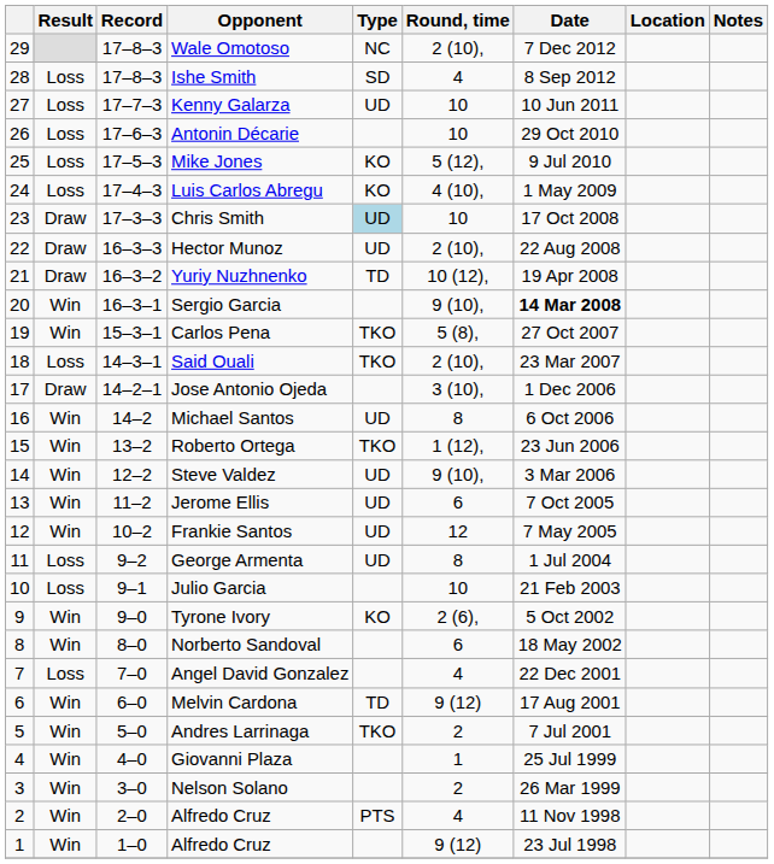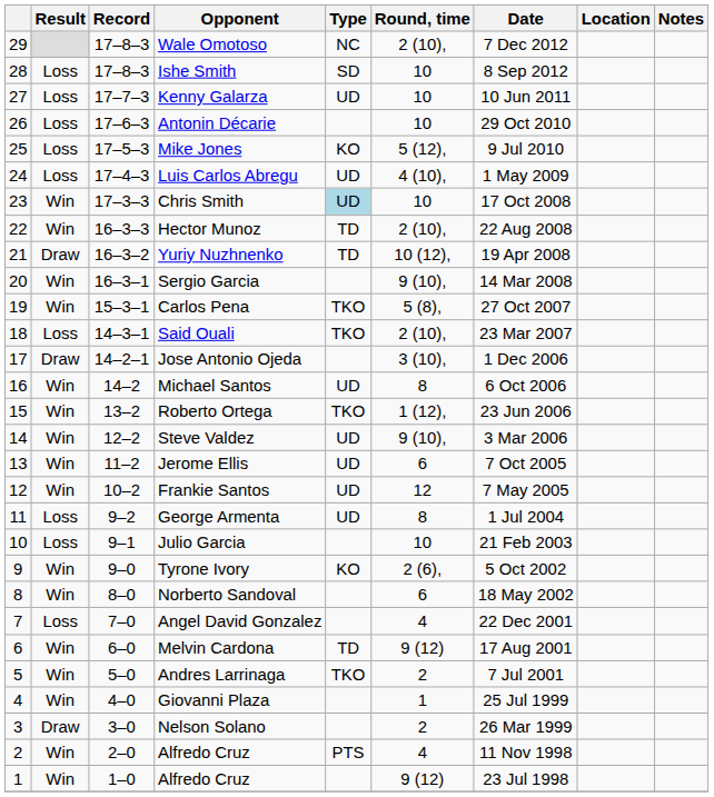Ishe Smith | Round, time: 4 -> 10
Luis Carlos Abregu | Type: KO -> UD
Chris Smith | Result: Draw -> Win
Hector Munoz | Result: Draw -> Win
Hector Munoz | Type: UD -> TD
Sergio Garcia | Date: bold -> normal
Nelson Solano | Result: Win -> Draw
